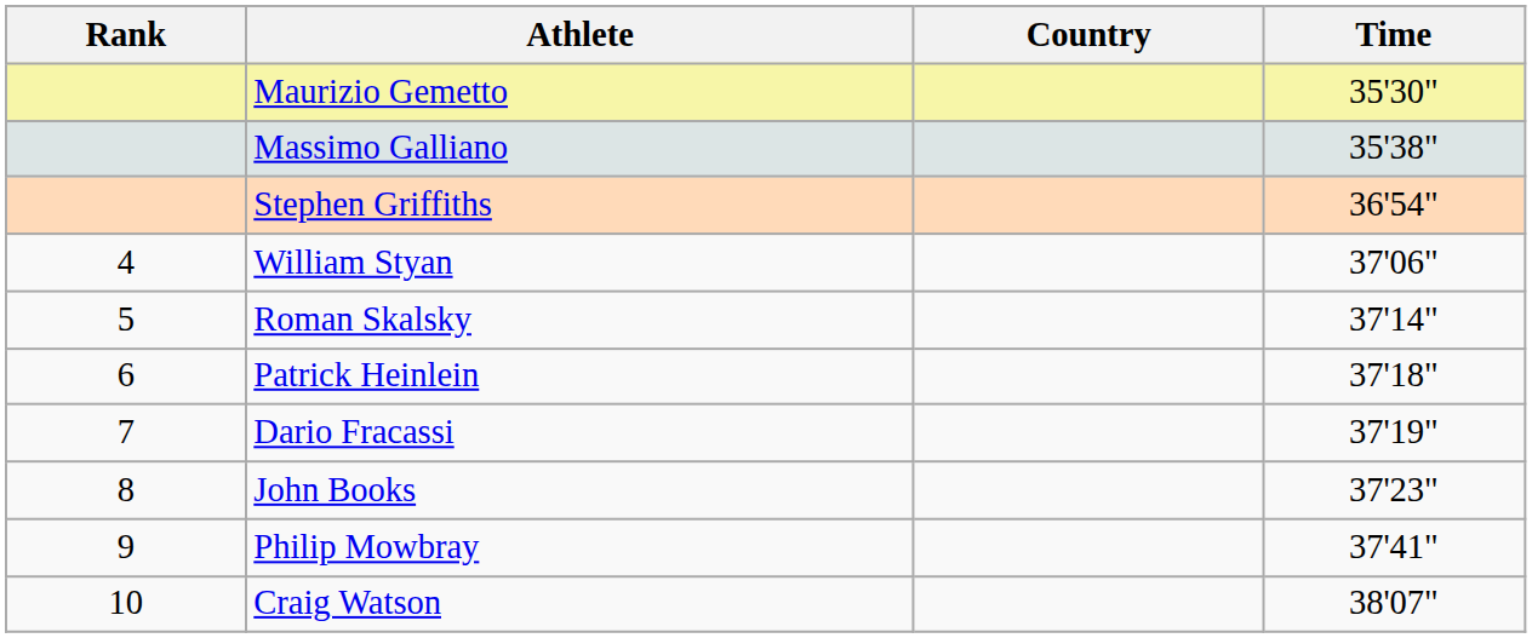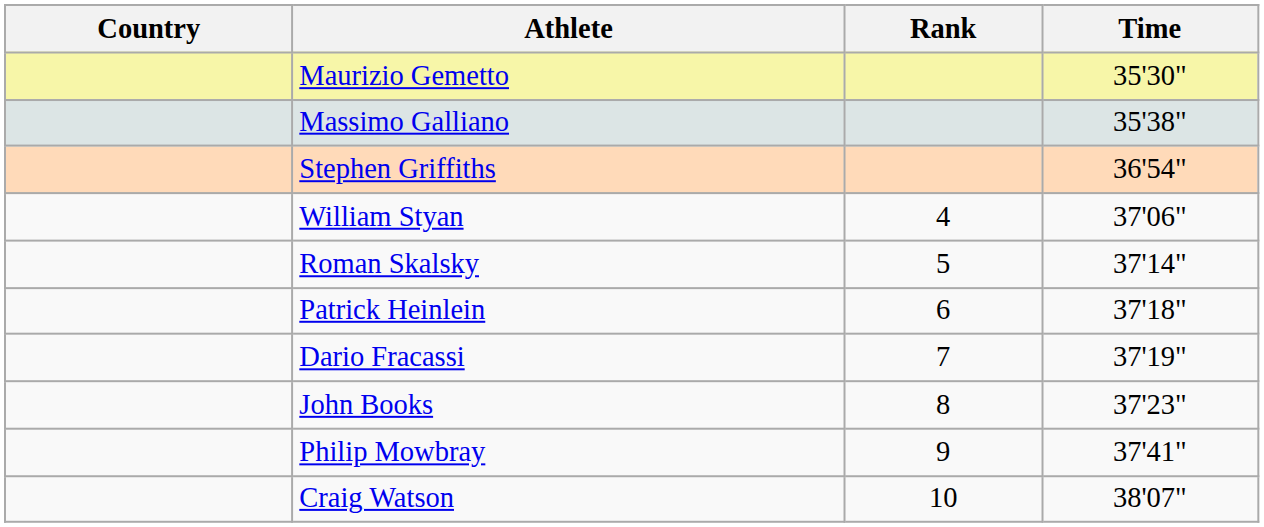columns swapped: Rank <-> Country
